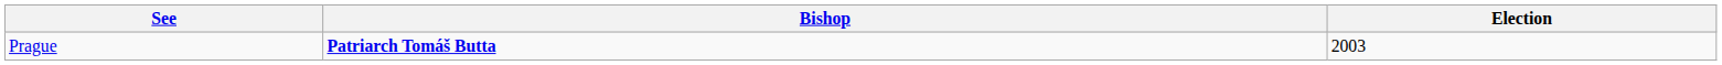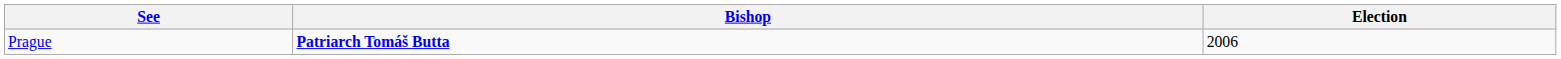Prague | Election: 2003 -> 2006
